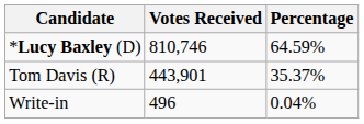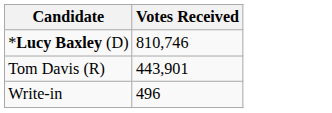- column: Percentage | 64.59% | 35.37% | 0.04%
